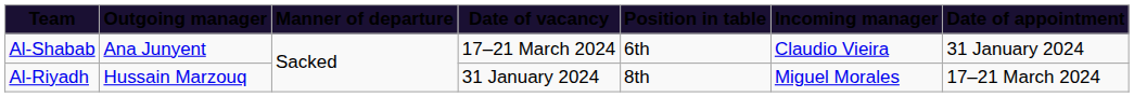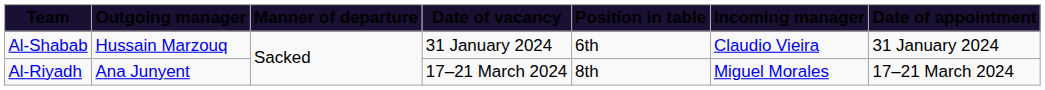Al-Shabab | Outgoing manager: Ana Junyent -> Hussain Marzouq
Al-Shabab | Date of vacancy: 17–21 March 2024 -> 31 January 2024
Al-Riyadh | Outgoing manager: Hussain Marzouq -> Ana Junyent
Al-Riyadh | Date of vacancy: 31 January 2024 -> 17–21 March 2024
